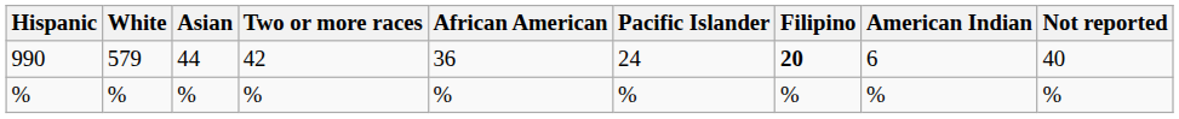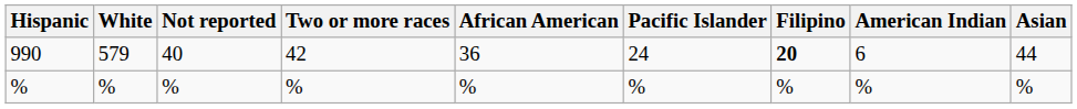columns swapped: Asian <-> Not reported
